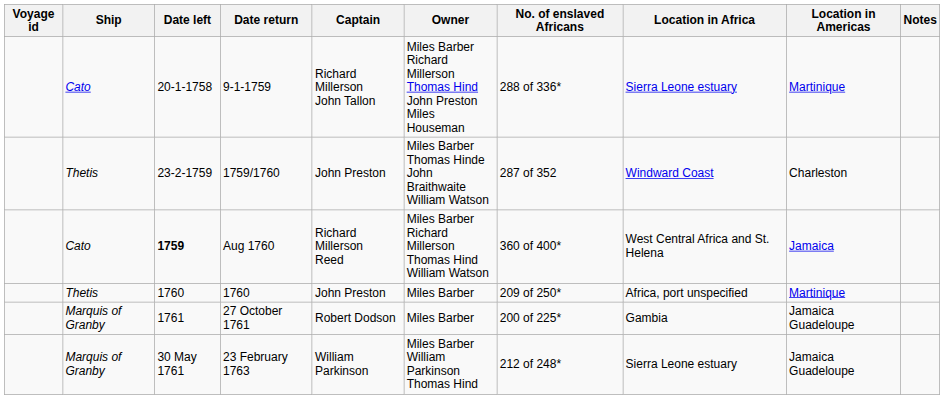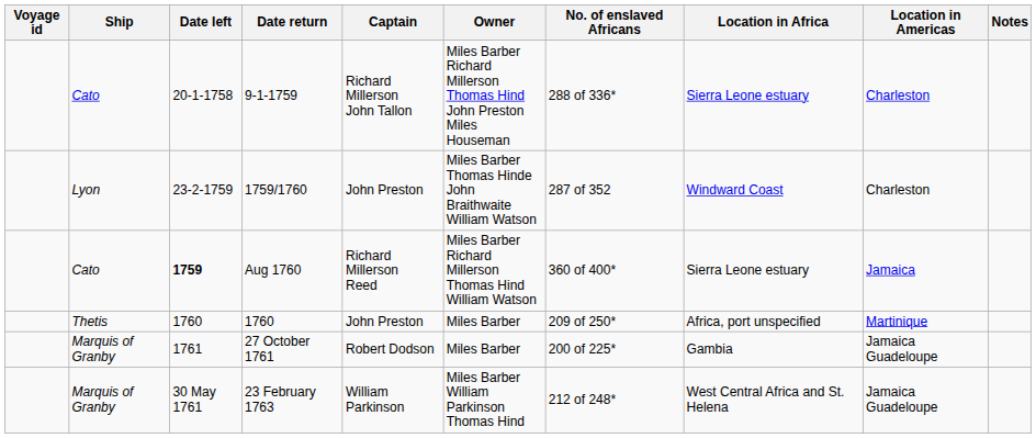9-1-1759 | Location in Americas: Martinique -> Charleston
1759/1760 | Ship: Thetis -> Lyon
Aug 1760 | Location in Africa: West Central Africa and St. Helena -> Sierra Leone estuary
23 February 1763 | Location in Africa: Sierra Leone estuary -> West Central Africa and St. Helena
